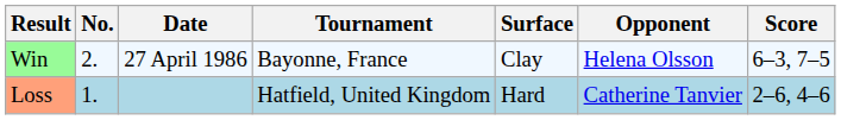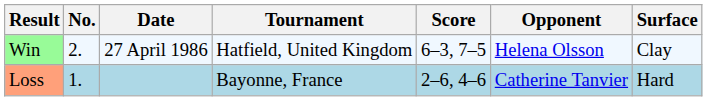columns swapped: Surface <-> Score
Win | Tournament: Bayonne, France -> Hatfield, United Kingdom
Loss | Tournament: Hatfield, United Kingdom -> Bayonne, France
